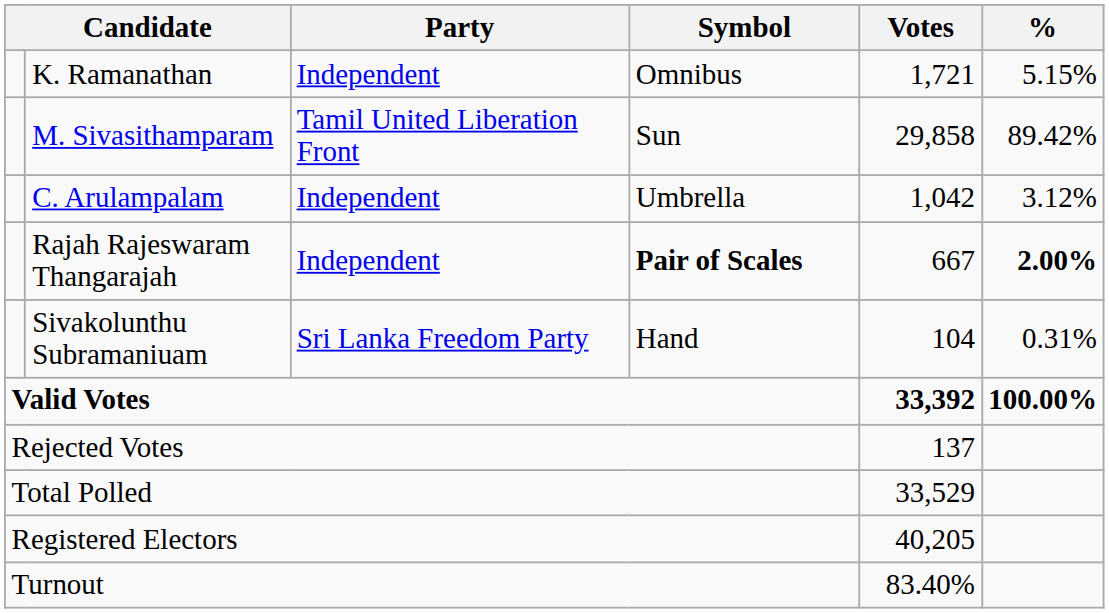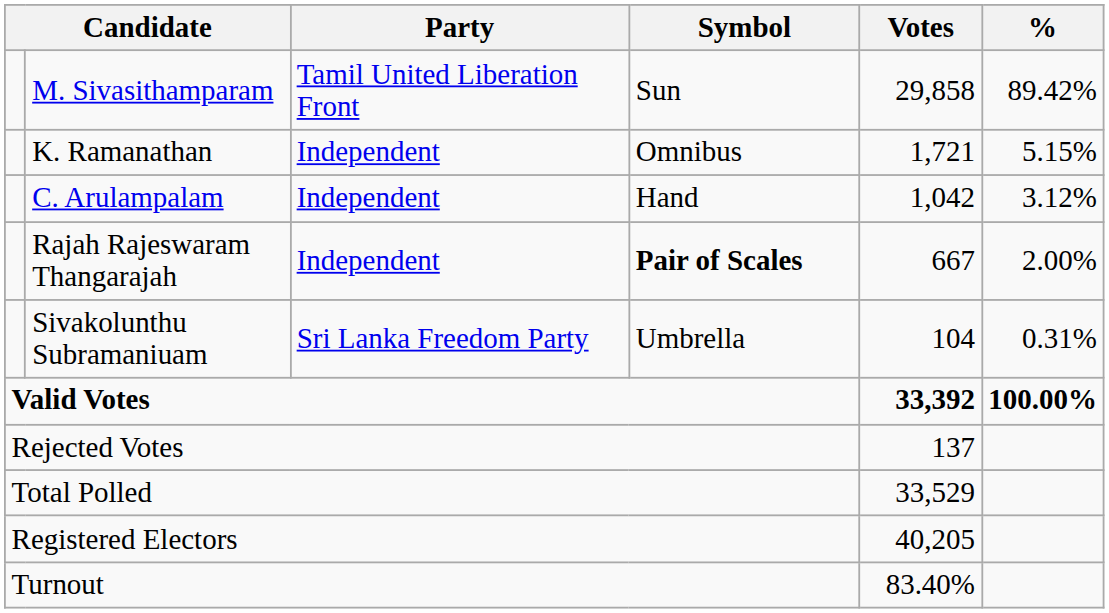rows swapped: M. Sivasithamparam <-> K. Ramanathan
C. Arulampalam | Symbol: Umbrella -> Hand
Rajah Rajeswaram Thangarajah | %: bold -> normal
Sivakolunthu Subramaniuam | Symbol: Hand -> Umbrella
